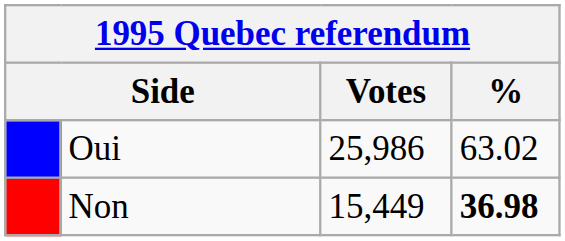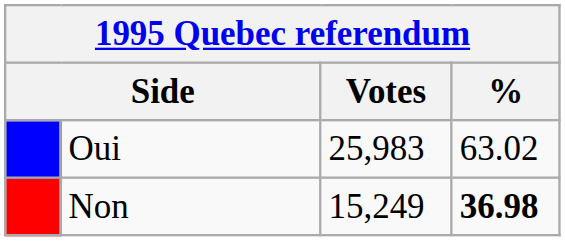Oui | Votes: 25,986 -> 25,983
Non | Votes: 15,449 -> 15,249
